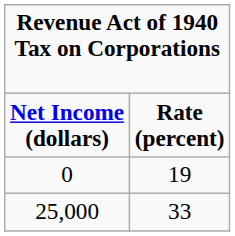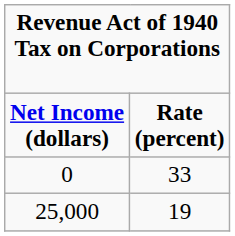0 | column 2: 19 -> 33
25,000 | column 2: 33 -> 19
